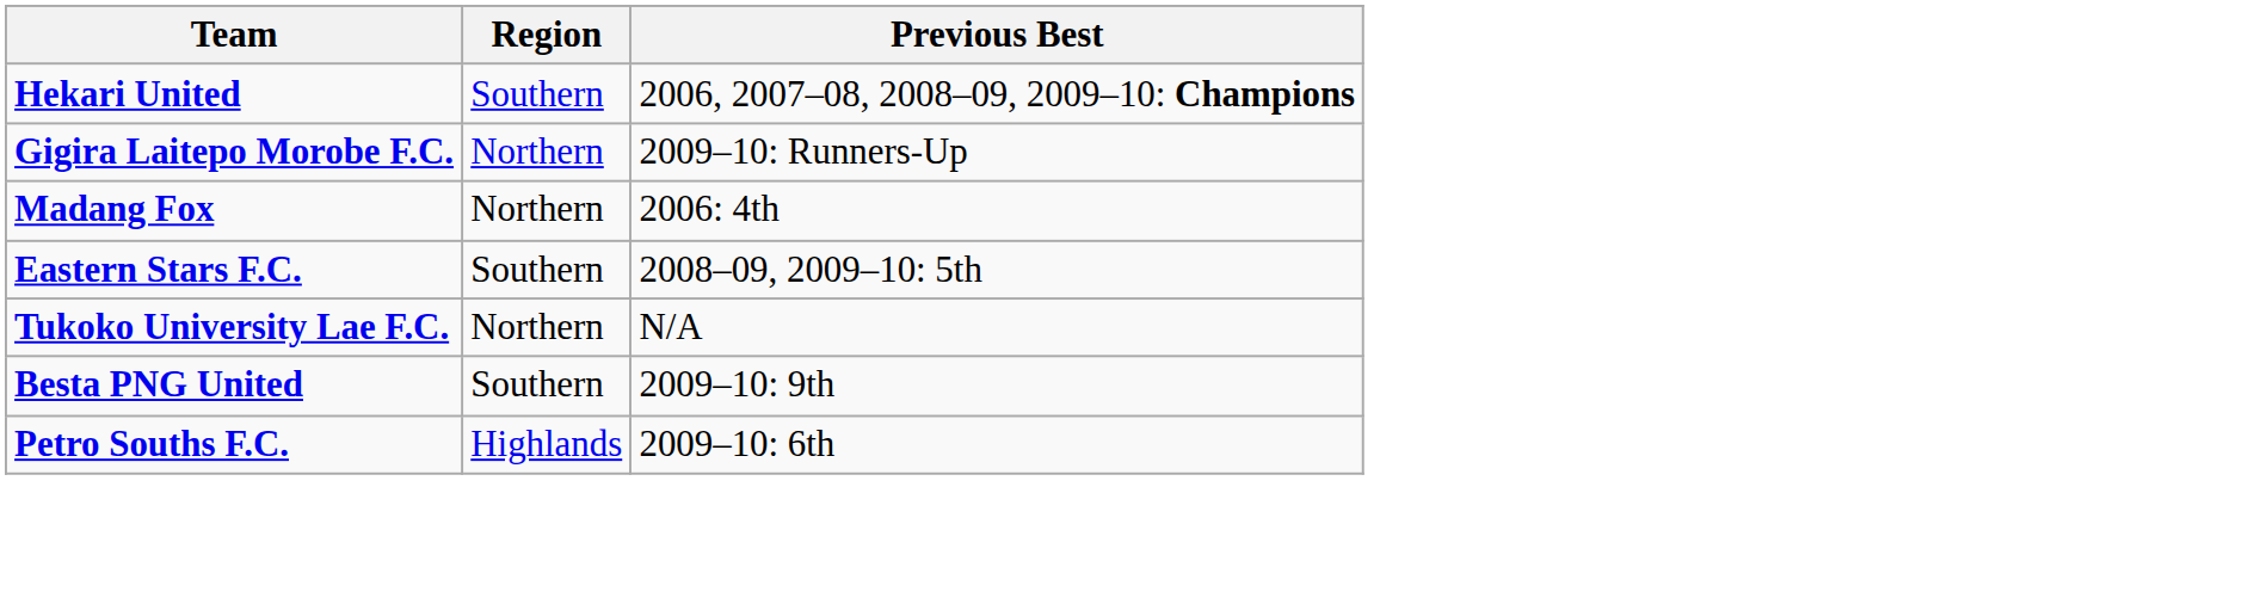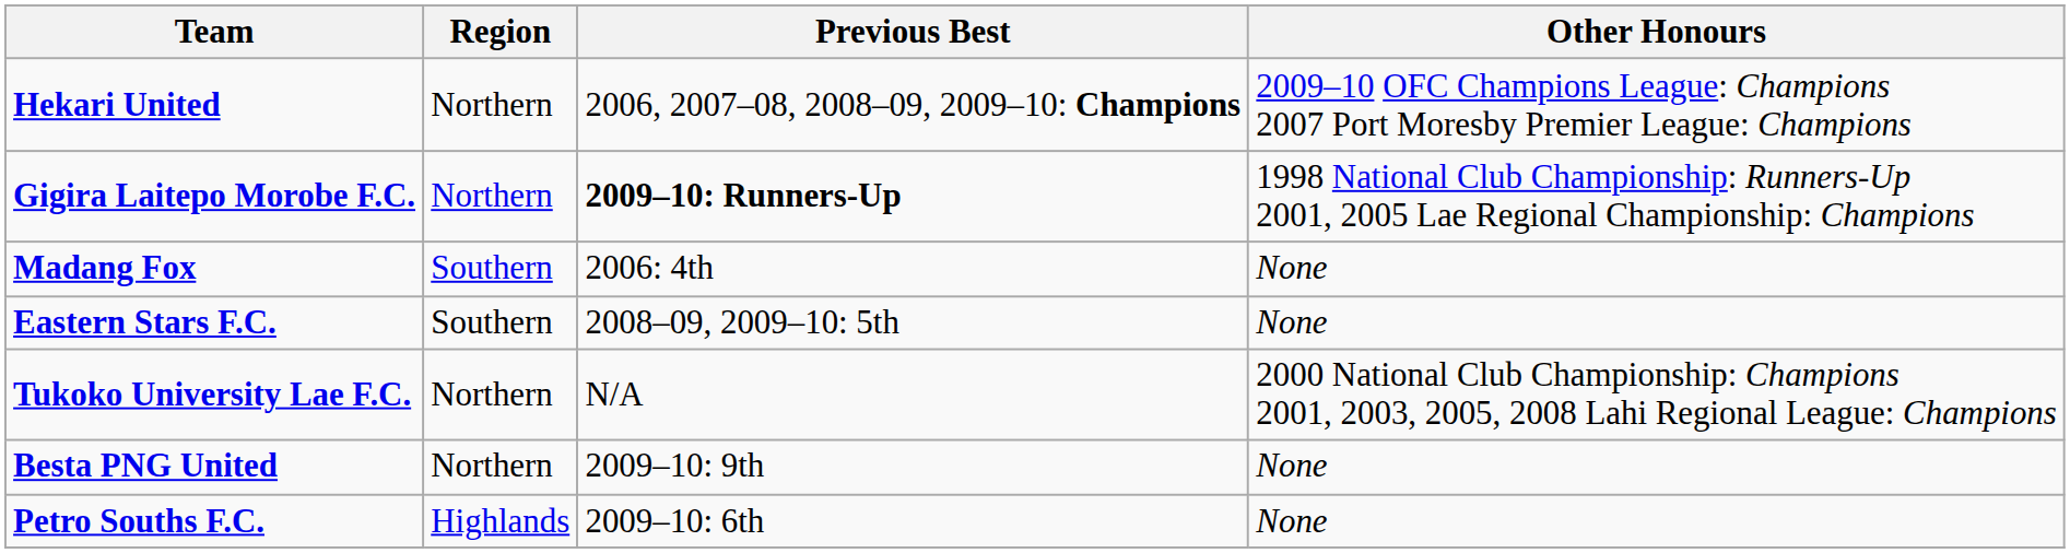+ column: Other Honours | 2009–10 OFC Champions League: Champions 2007 Port Moresby Premier League: Champions | 1998 National Club Championship: Runners-Up 2001, 2005 Lae Regional Championship: Champions | None | None | 2000 National Club Championship: Champions 2001, 2003, 2005, 2008 Lahi Regional League: Champions | None | None
Hekari United | Region: Southern -> Northern
Gigira Laitepo Morobe F.C. | Previous Best: normal -> bold
Madang Fox | Region: Northern -> Southern
Besta PNG United | Region: Southern -> Northern
